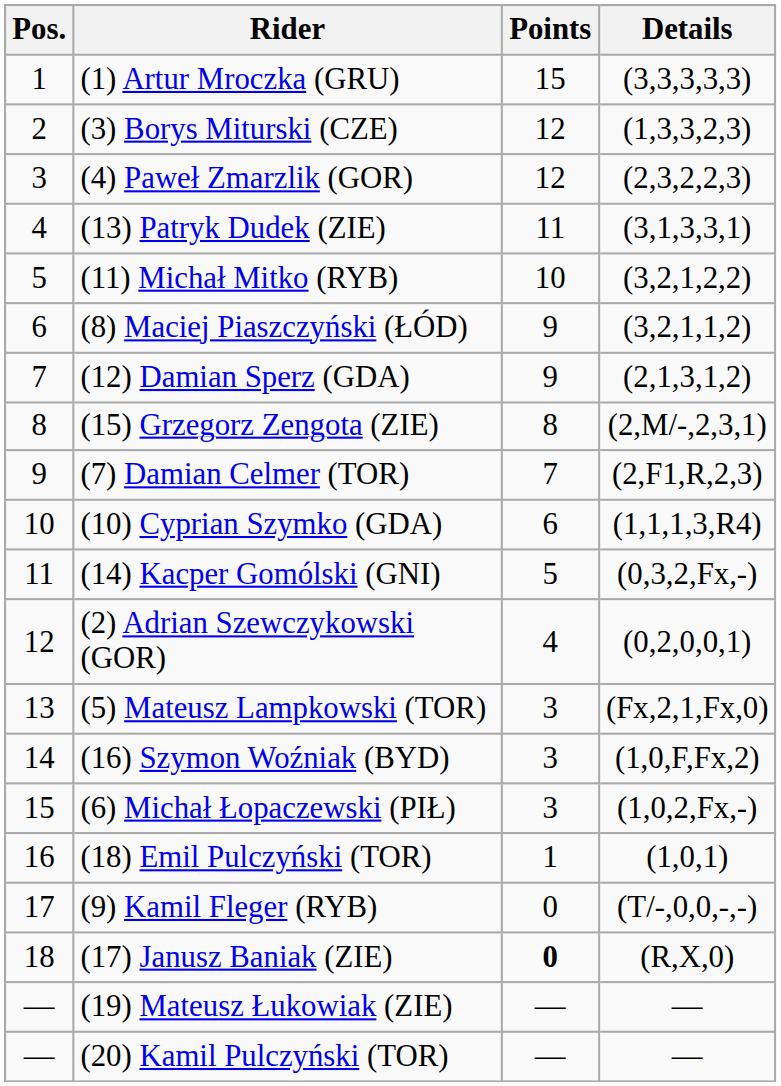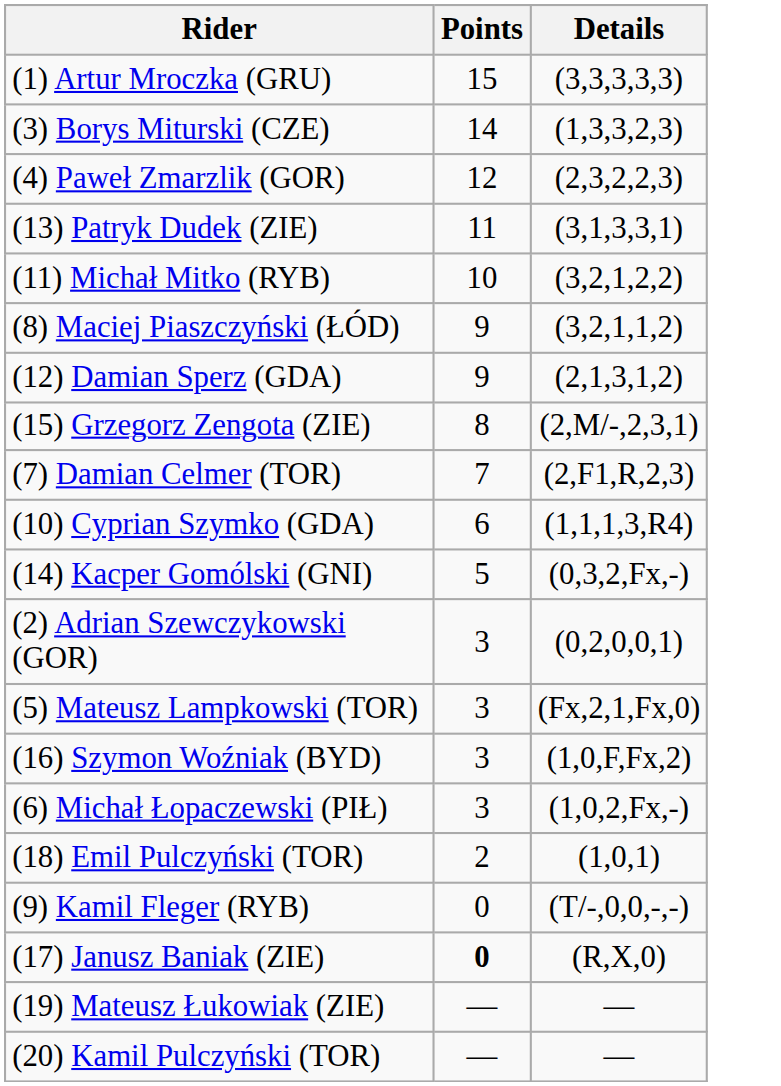- column: Pos. | 1 | 2 | 3 | 4 | 5 | 6 | 7 | 8 | 9 | 10 | 11 | 12 | 13 | 14 | 15 | 16 | 17 | 18 | — | —
(3) Borys Miturski (CZE) | Points: 12 -> 14
(2) Adrian Szewczykowski (GOR) | Points: 4 -> 3
(18) Emil Pulczyński (TOR) | Points: 1 -> 2
